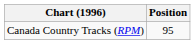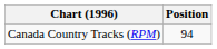Canada Country Tracks (RPM) | Position: 95 -> 94
